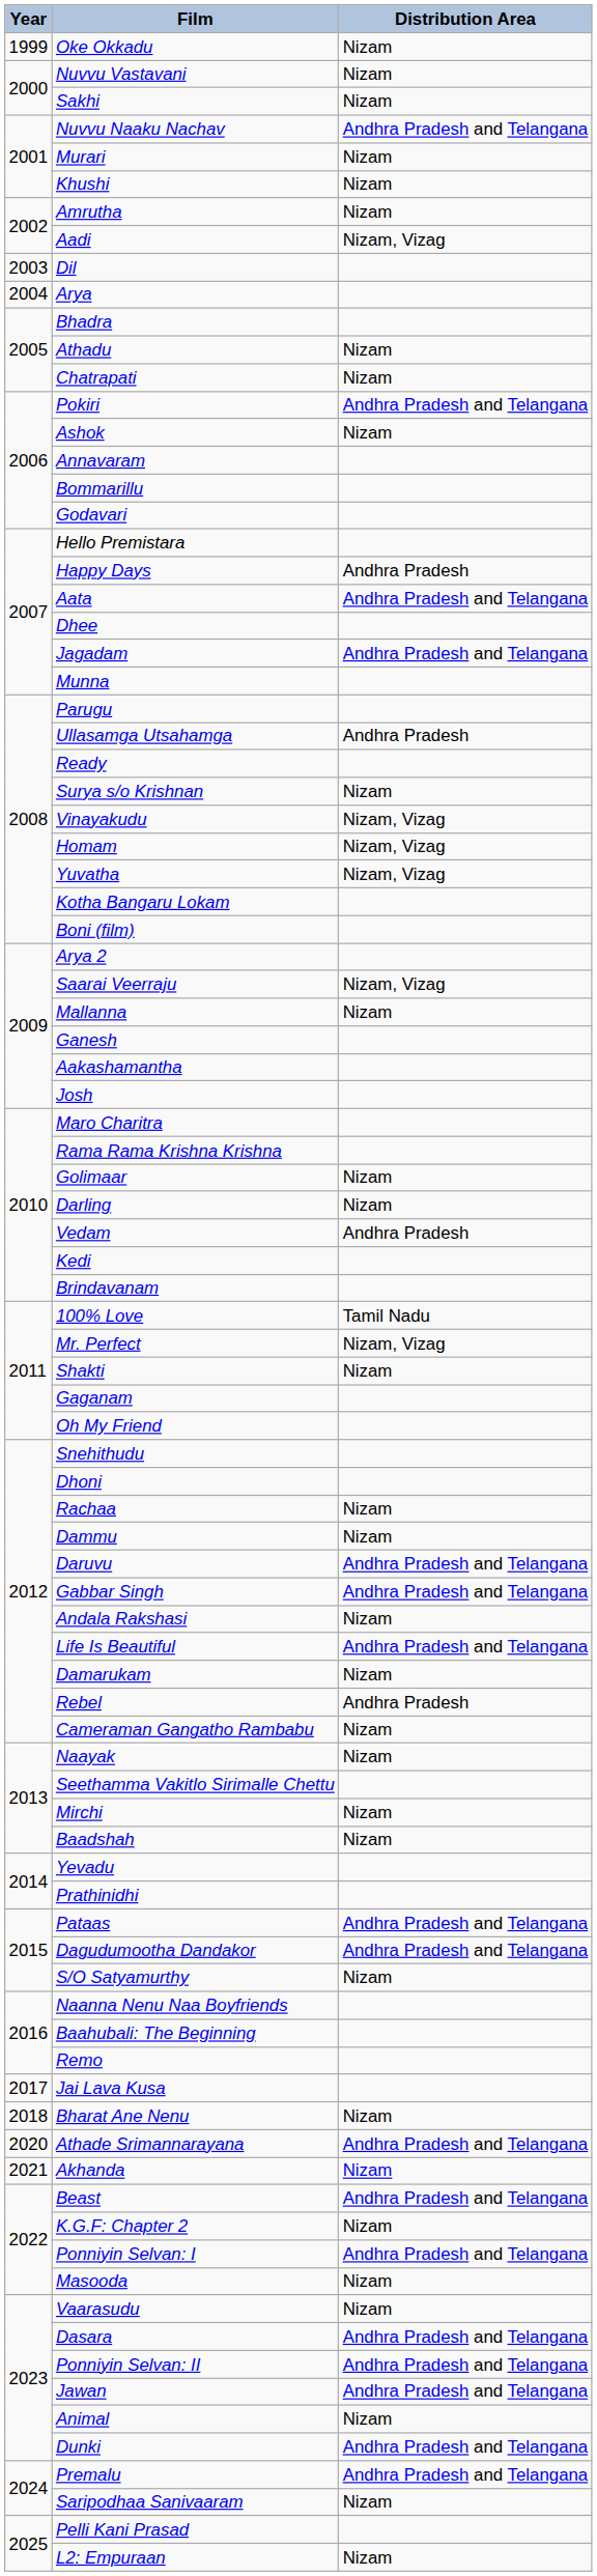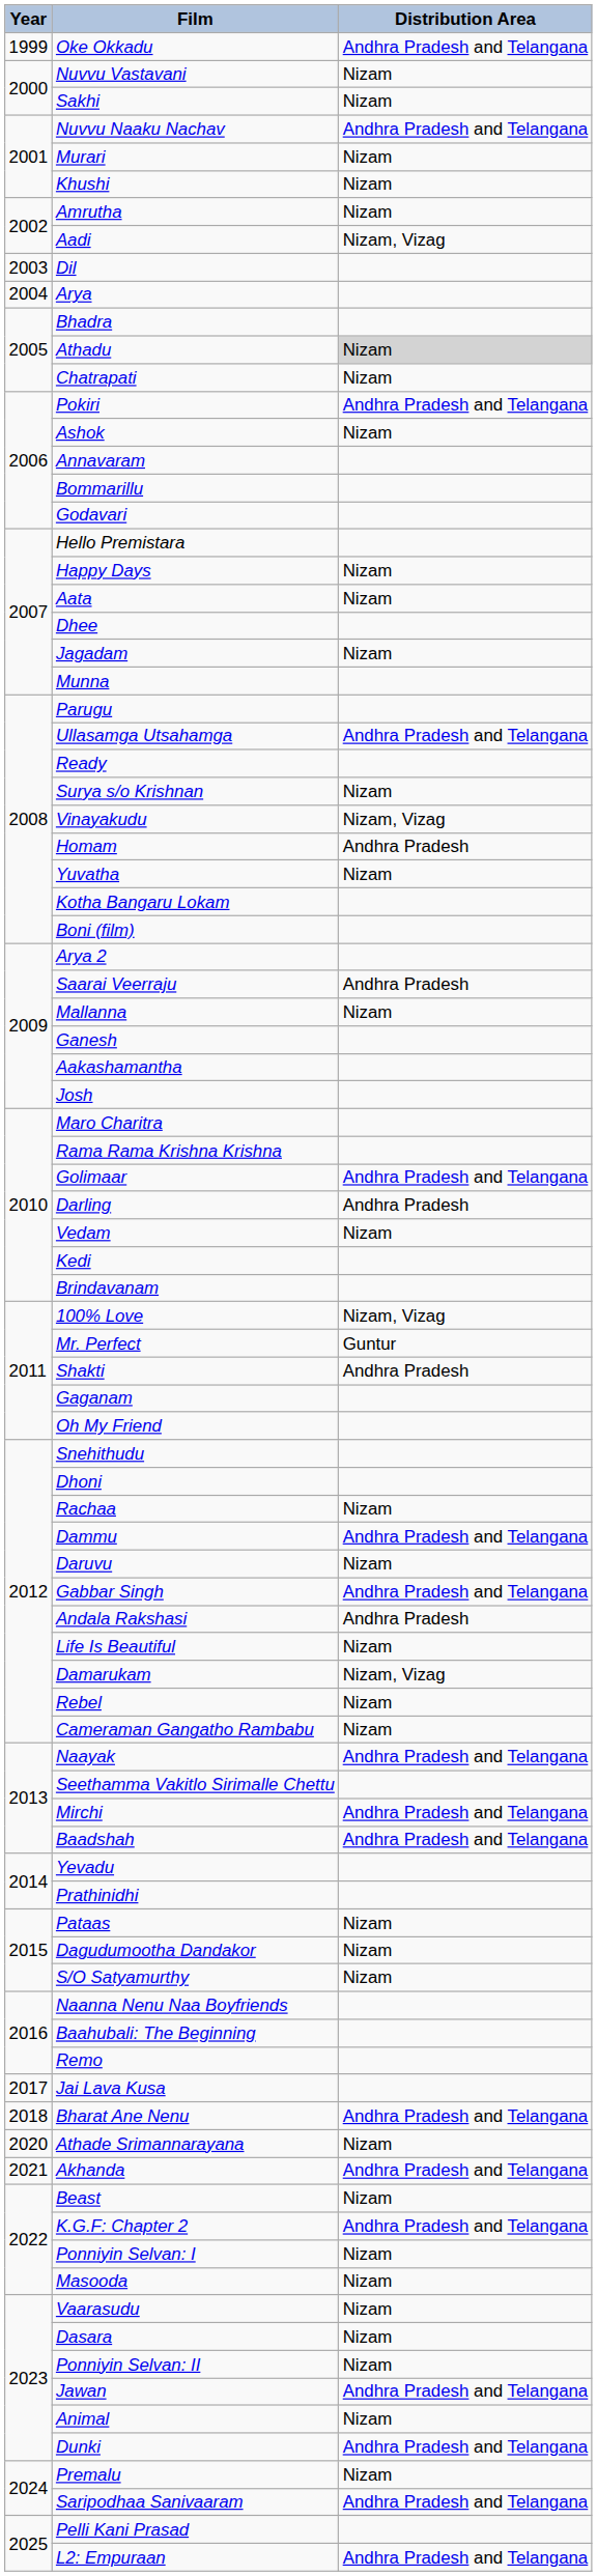Oke Okkadu | Distribution Area: Nizam -> Andhra Pradesh and Telangana
Athadu | Distribution Area: no background -> lightgrey background
Happy Days | Distribution Area: Andhra Pradesh -> Nizam
Aata | Distribution Area: Andhra Pradesh and Telangana -> Nizam
Jagadam | Distribution Area: Andhra Pradesh and Telangana -> Nizam
Ullasamga Utsahamga | Distribution Area: Andhra Pradesh -> Andhra Pradesh and Telangana
Homam | Distribution Area: Nizam, Vizag -> Andhra Pradesh
Yuvatha | Distribution Area: Nizam, Vizag -> Nizam
Saarai Veerraju | Distribution Area: Nizam, Vizag -> Andhra Pradesh
Golimaar | Distribution Area: Nizam -> Andhra Pradesh and Telangana
Darling | Distribution Area: Nizam -> Andhra Pradesh
Vedam | Distribution Area: Andhra Pradesh -> Nizam
100% Love | Distribution Area: Tamil Nadu -> Nizam, Vizag
Mr. Perfect | Distribution Area: Nizam, Vizag -> Guntur
Shakti | Distribution Area: Nizam -> Andhra Pradesh
Dammu | Distribution Area: Nizam -> Andhra Pradesh and Telangana
Daruvu | Distribution Area: Andhra Pradesh and Telangana -> Nizam
Andala Rakshasi | Distribution Area: Nizam -> Andhra Pradesh
Life Is Beautiful | Distribution Area: Andhra Pradesh and Telangana -> Nizam
Damarukam | Distribution Area: Nizam -> Nizam, Vizag
Rebel | Distribution Area: Andhra Pradesh -> Nizam
Naayak | Distribution Area: Nizam -> Andhra Pradesh and Telangana
Mirchi | Distribution Area: Nizam -> Andhra Pradesh and Telangana
Baadshah | Distribution Area: Nizam -> Andhra Pradesh and Telangana
Pataas | Distribution Area: Andhra Pradesh and Telangana -> Nizam
Dagudumootha Dandakor | Distribution Area: Andhra Pradesh and Telangana -> Nizam
Bharat Ane Nenu | Distribution Area: Nizam -> Andhra Pradesh and Telangana
Athade Srimannarayana | Distribution Area: Andhra Pradesh and Telangana -> Nizam
Akhanda | Distribution Area: Nizam -> Andhra Pradesh and Telangana
Beast | Distribution Area: Andhra Pradesh and Telangana -> Nizam
K.G.F: Chapter 2 | Distribution Area: Nizam -> Andhra Pradesh and Telangana
Ponniyin Selvan: I | Distribution Area: Andhra Pradesh and Telangana -> Nizam
Dasara | Distribution Area: Andhra Pradesh and Telangana -> Nizam
Ponniyin Selvan: II | Distribution Area: Andhra Pradesh and Telangana -> Nizam
Premalu | Distribution Area: Andhra Pradesh and Telangana -> Nizam
Saripodhaa Sanivaaram | Distribution Area: Nizam -> Andhra Pradesh and Telangana
L2: Empuraan | Distribution Area: Nizam -> Andhra Pradesh and Telangana
